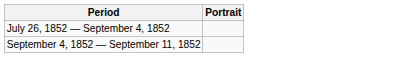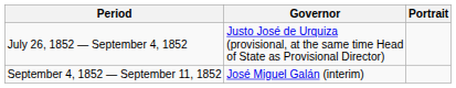+ column: Governor | Justo José de Urquiza (provisional, at the same time Head of State as Provisional Director) | José Miguel Galán (interim)
